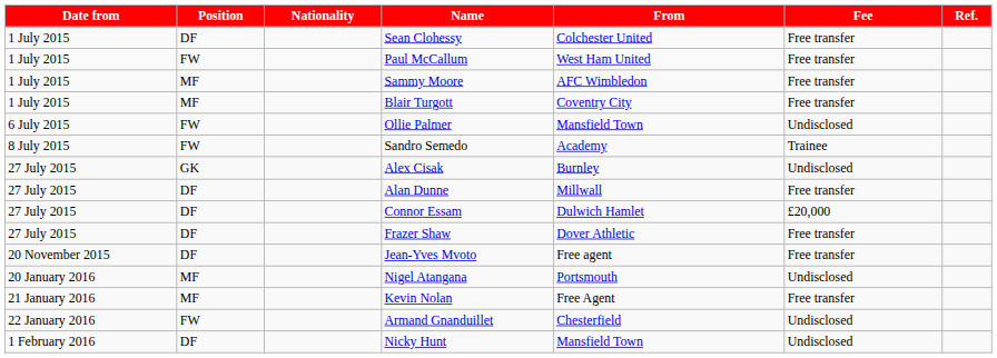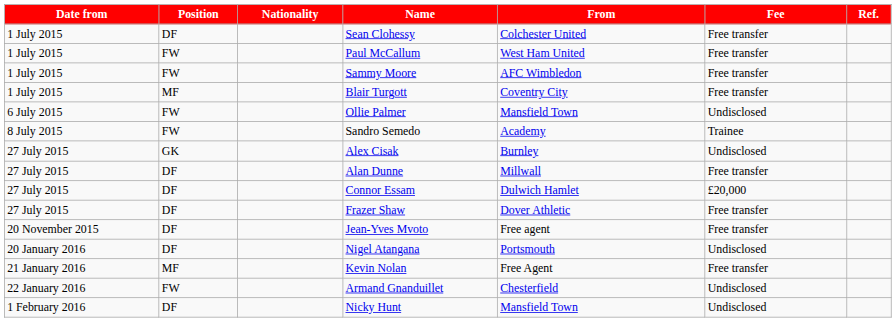Sammy Moore | Position: MF -> FW
Nigel Atangana | Position: MF -> DF
